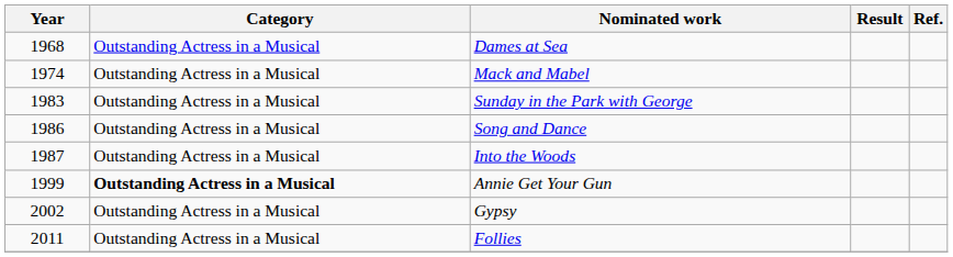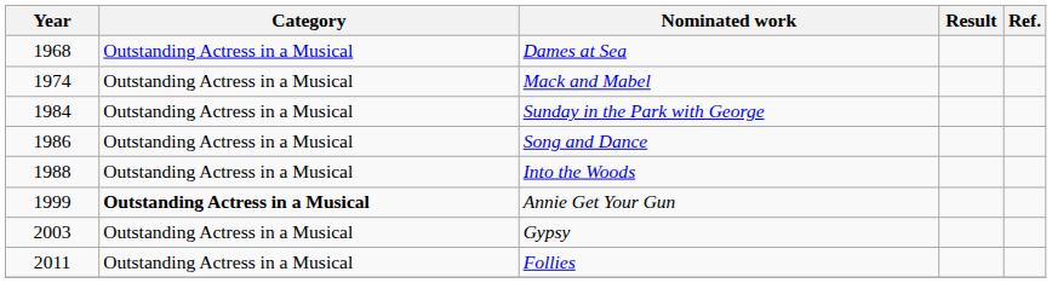Sunday in the Park with George | Year: 1983 -> 1984
Into the Woods | Year: 1987 -> 1988
Gypsy | Year: 2002 -> 2003
